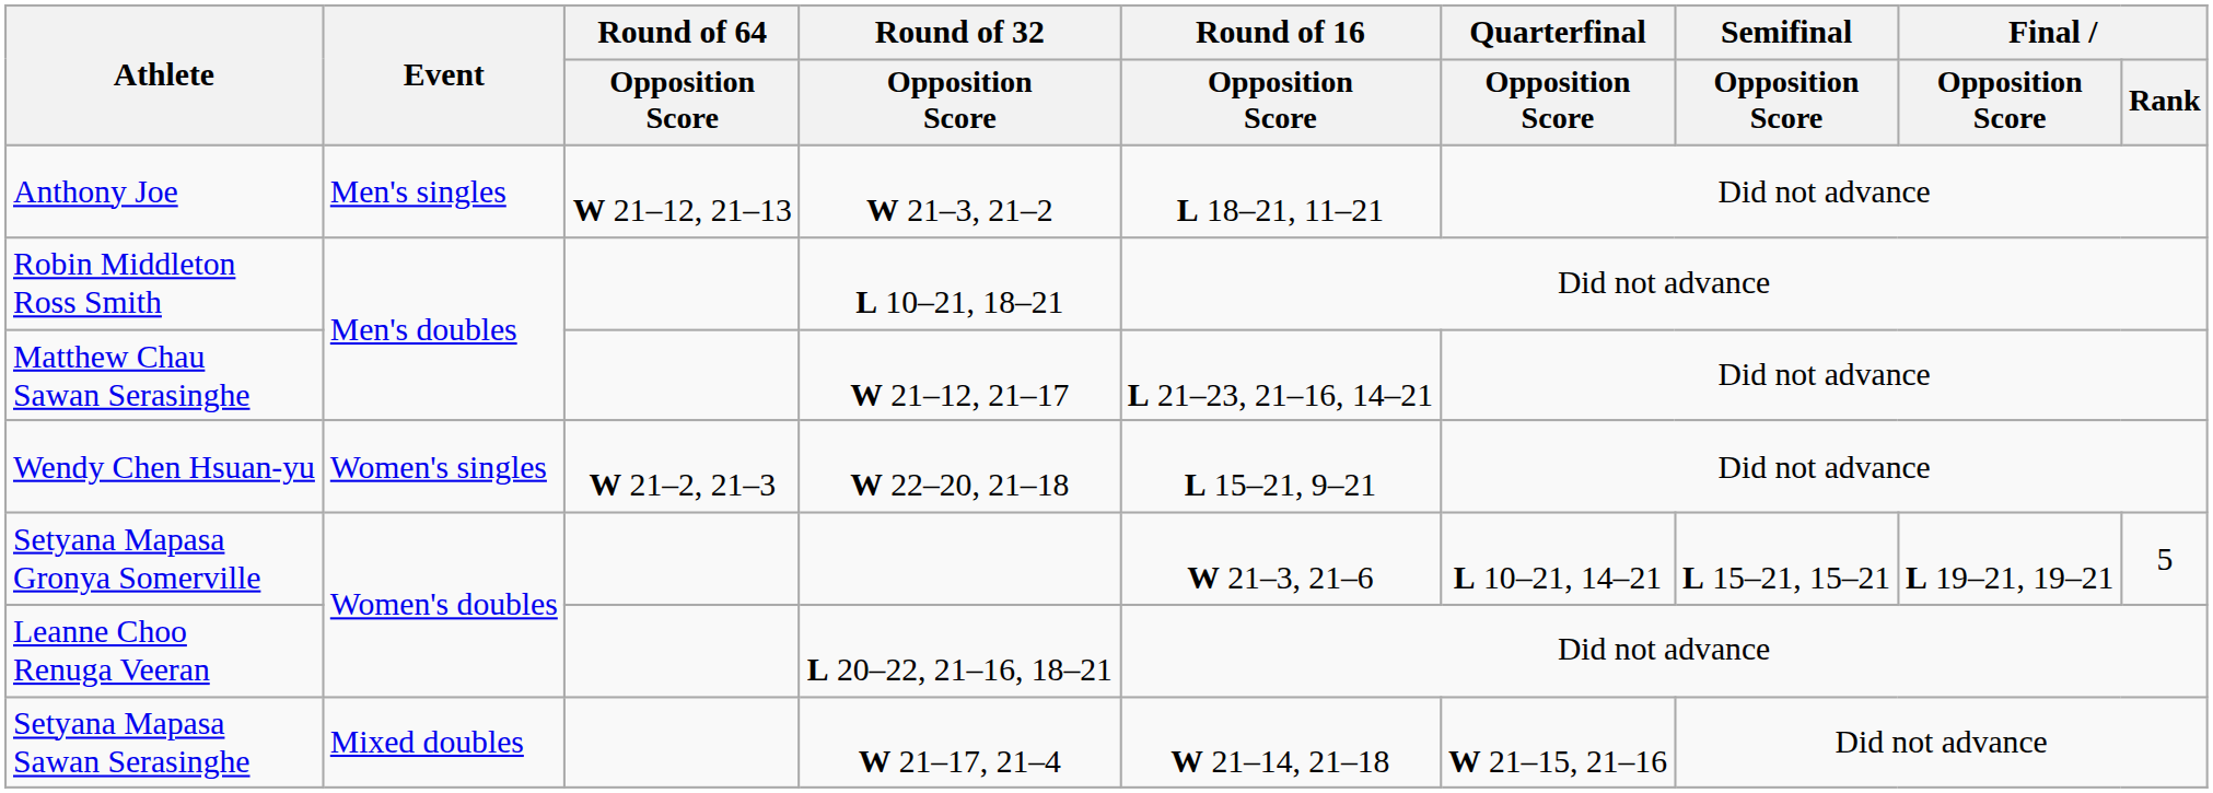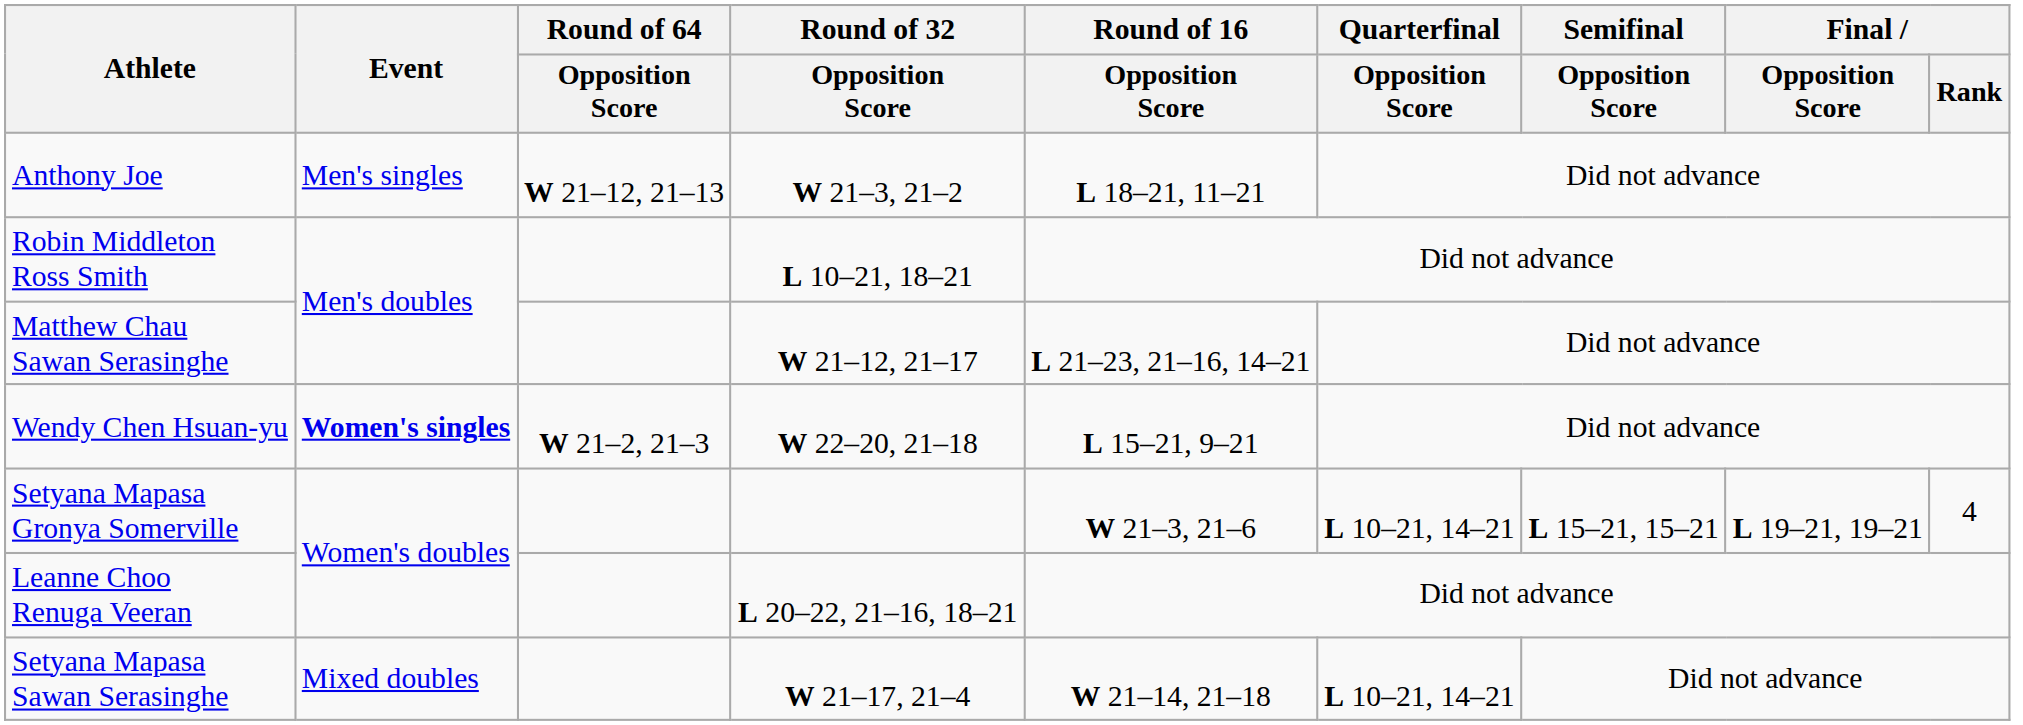Wendy Chen Hsuan-yu | Event: normal -> bold
Setyana Mapasa Gronya Somerville | Final / Rank: 5 -> 4
Setyana Mapasa Sawan Serasinghe | Quarterfinal / Opposition Score: W 21–15, 21–16 -> L 10–21, 14–21
